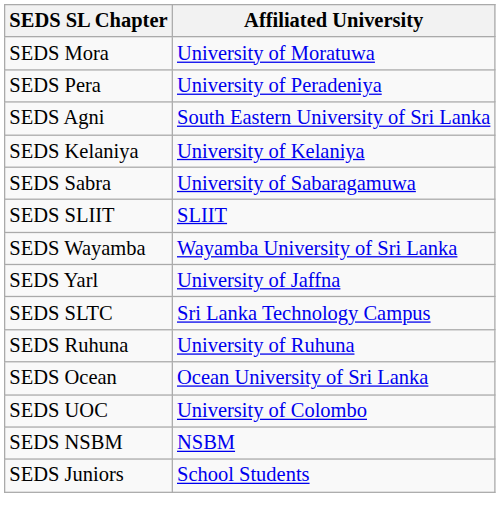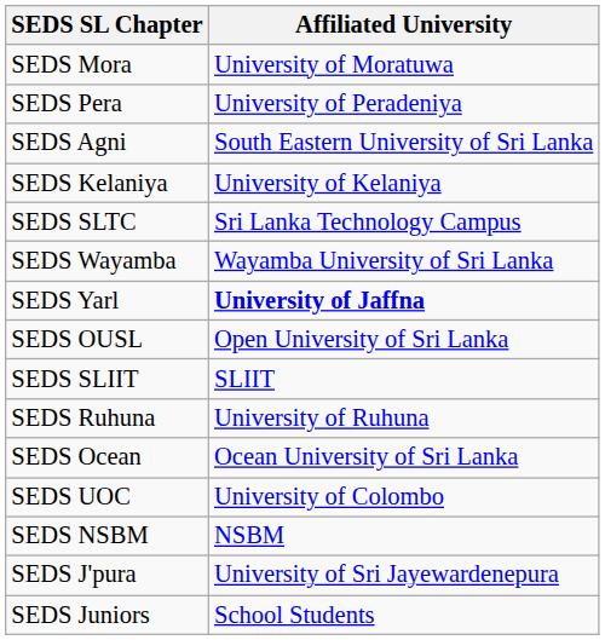- row: SEDS Sabra | University of Sabaragamuwa
rows swapped: SEDS SLIIT <-> SEDS SLTC
SEDS Yarl | Affiliated University: normal -> bold
+ row: SEDS OUSL | Open University of Sri Lanka
+ row: SEDS J'pura | University of Sri Jayewardenepura
